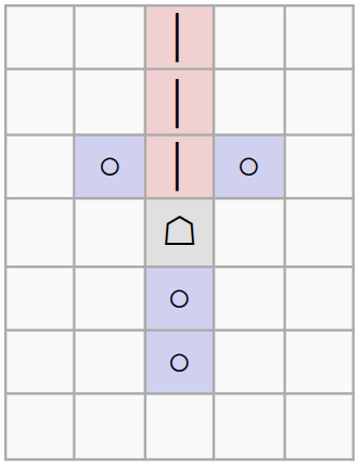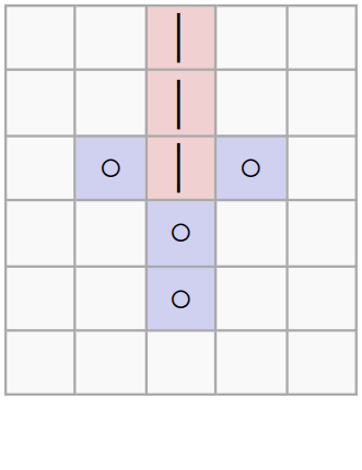- row: ☖
